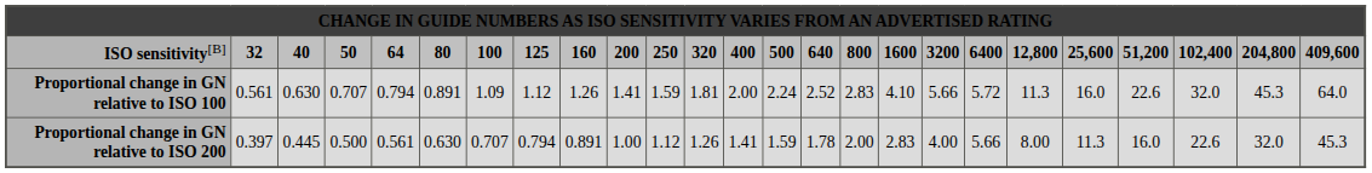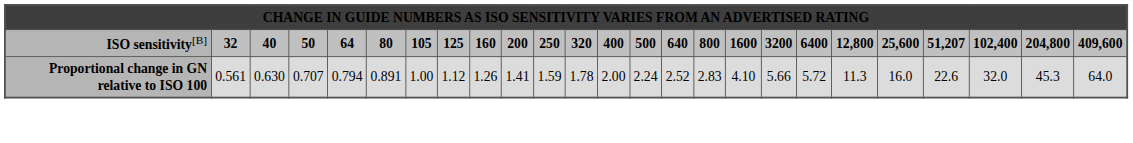ISO sensitivity[B] | column 7: 100 -> 105
ISO sensitivity[B] | column 22: 51,200 -> 51,207
Proportional change in GN relative to ISO 100 | column 7: 1.09 -> 1.00
Proportional change in GN relative to ISO 100 | column 12: 1.81 -> 1.78
- row: Proportional change in GN relative to ISO 200 | 0.397 | 0.445 | 0.500 | 0.561 | 0.630 | 0.707 | 0.794 | 0.891 | 1.00 | 1.12 | 1.26 | 1.41 | 1.59 | 1.78 | 2.00 | 2.83 | 4.00 | 5.66 | 8.00 | 11.3 | 16.0 | 22.6 | 32.0 | 45.3
